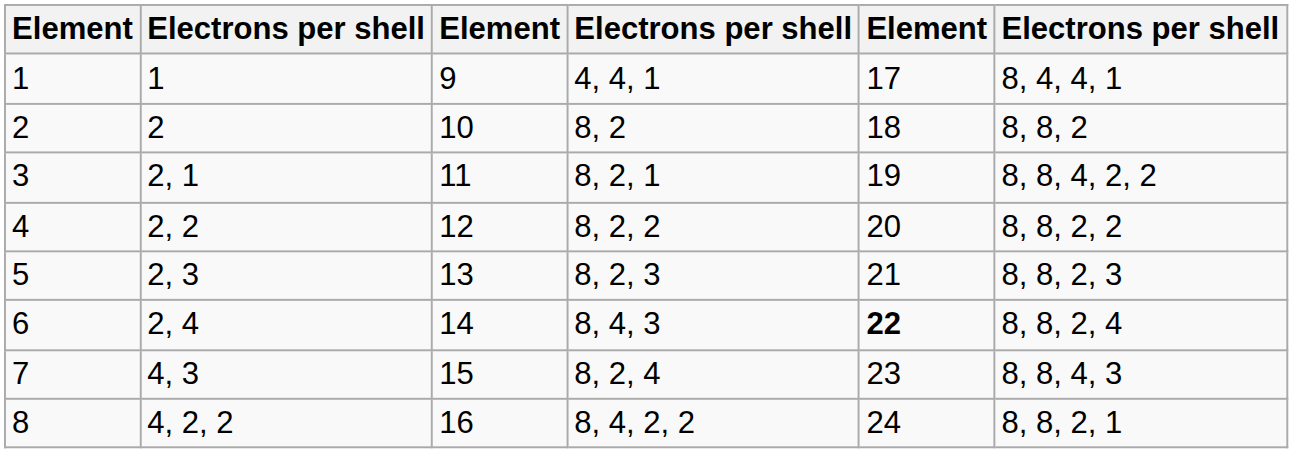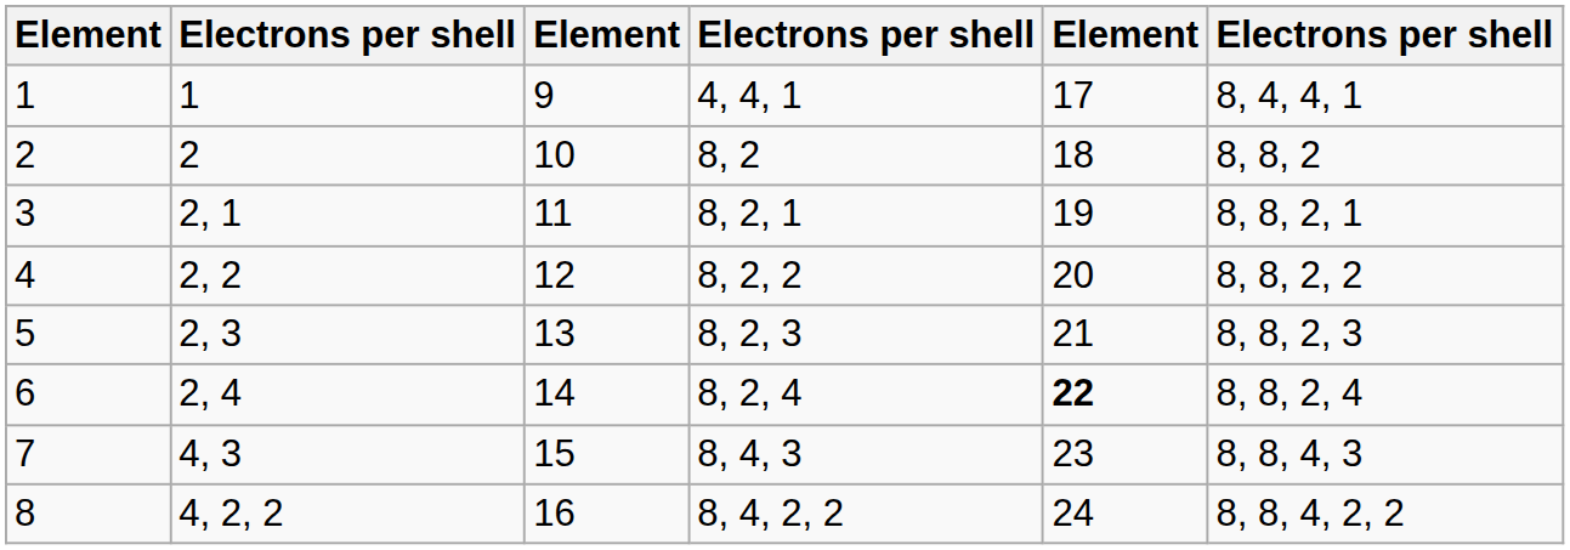3 | column 6: 8, 8, 4, 2, 2 -> 8, 8, 2, 1
6 | column 4: 8, 4, 3 -> 8, 2, 4
7 | column 4: 8, 2, 4 -> 8, 4, 3
8 | column 6: 8, 8, 2, 1 -> 8, 8, 4, 2, 2
